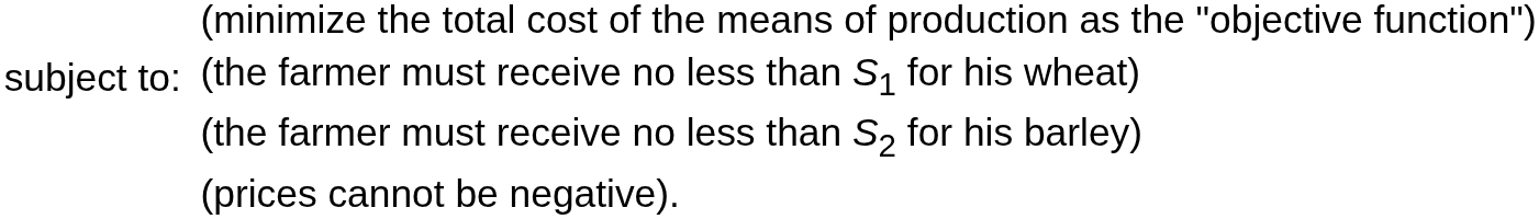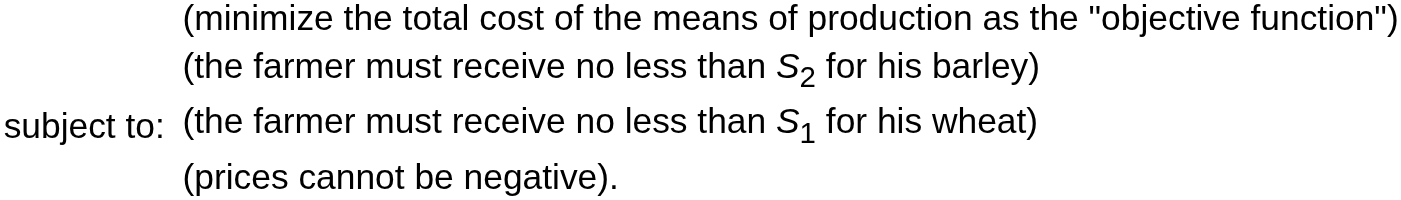rows swapped: (the farmer must receive no less than S1 for his wheat) <-> (the farmer must receive no less than S2 for his barley)
